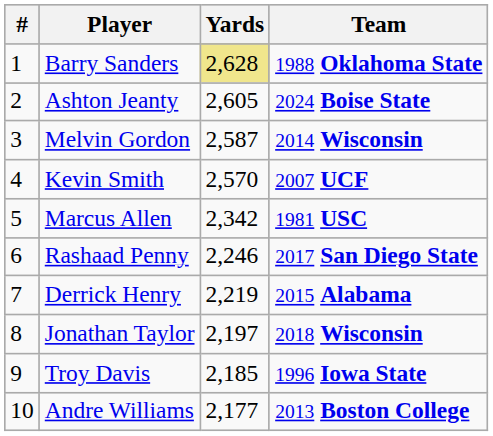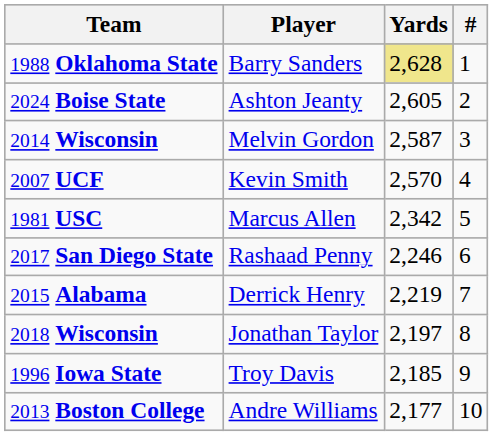columns swapped: # <-> Team
